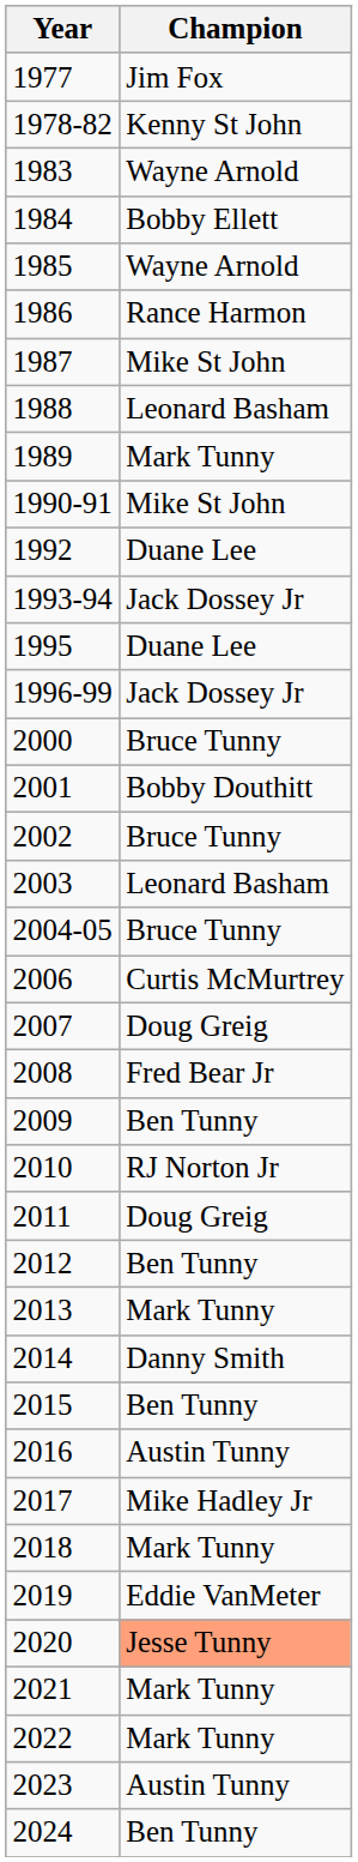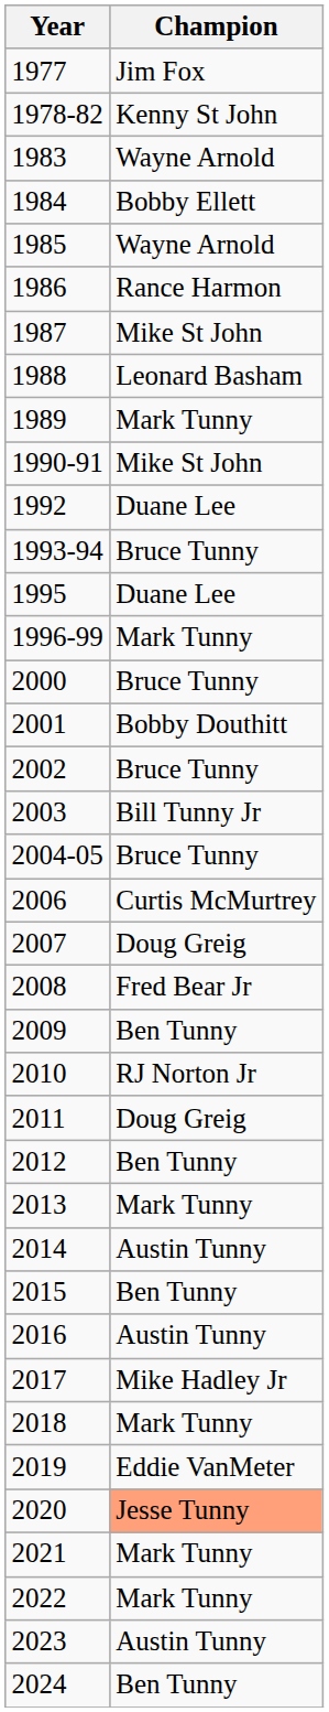1993-94 | Champion: Jack Dossey Jr -> Bruce Tunny
1996-99 | Champion: Jack Dossey Jr -> Mark Tunny
2003 | Champion: Leonard Basham -> Bill Tunny Jr
2014 | Champion: Danny Smith -> Austin Tunny
